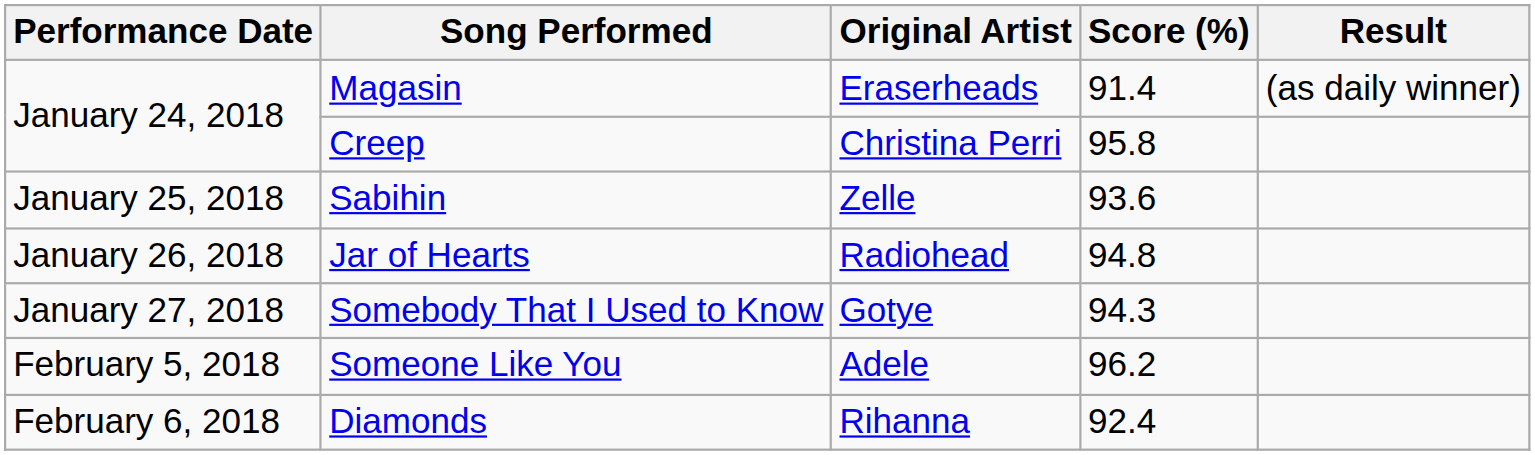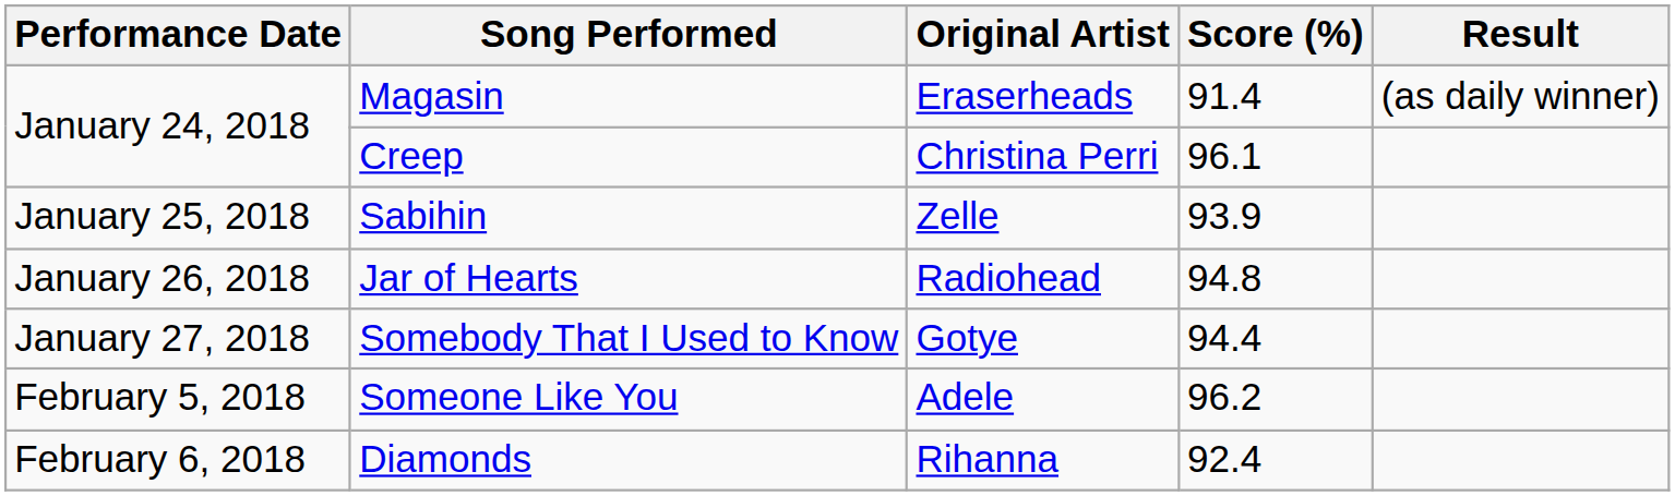Creep | Score (%): 95.8 -> 96.1
Sabihin | Score (%): 93.6 -> 93.9
Somebody That I Used to Know | Score (%): 94.3 -> 94.4
